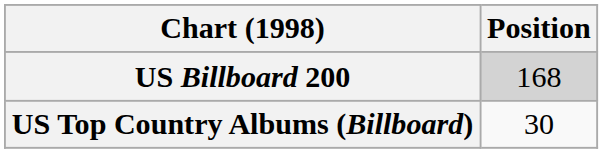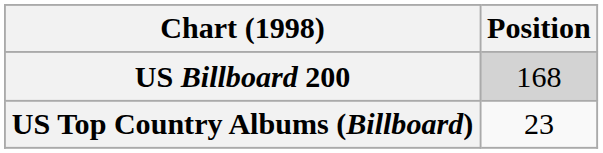US Top Country Albums (Billboard) | Position: 30 -> 23
